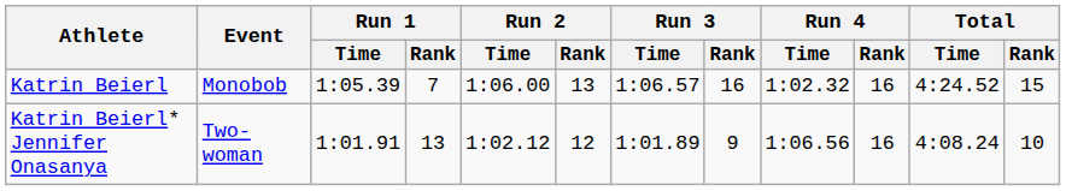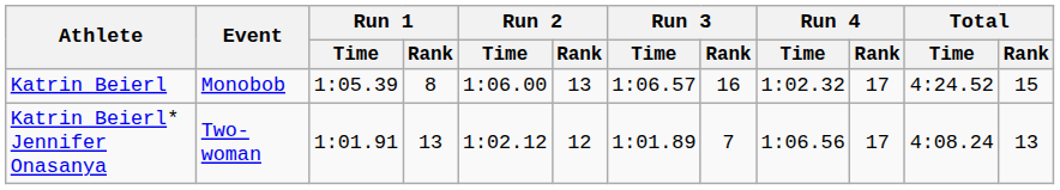Katrin Beierl | Run 1 / Rank: 7 -> 8
Katrin Beierl | Run 4 / Rank: 16 -> 17
Katrin Beierl* Jennifer Onasanya | Run 3 / Rank: 9 -> 7
Katrin Beierl* Jennifer Onasanya | Run 4 / Rank: 16 -> 17
Katrin Beierl* Jennifer Onasanya | Total / Rank: 10 -> 13
